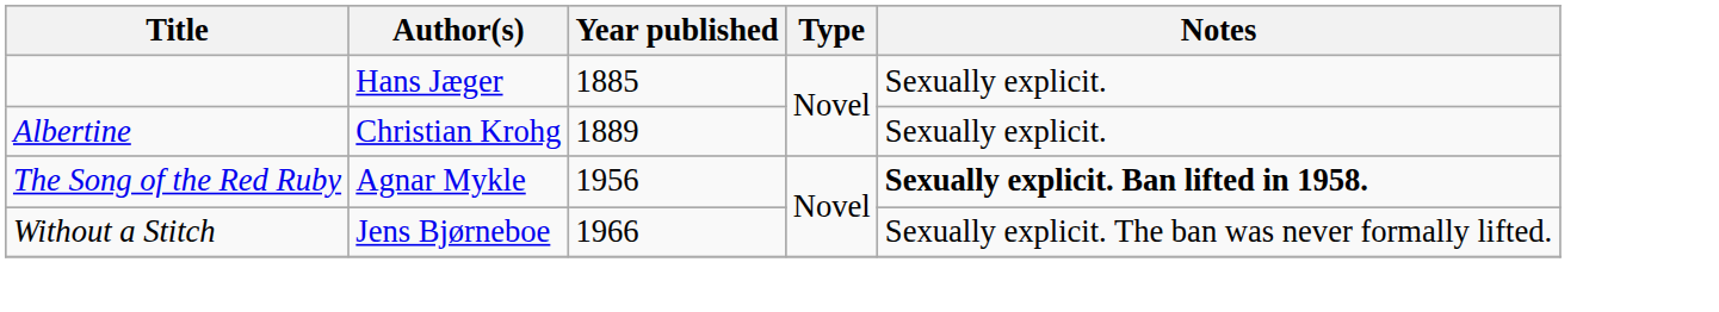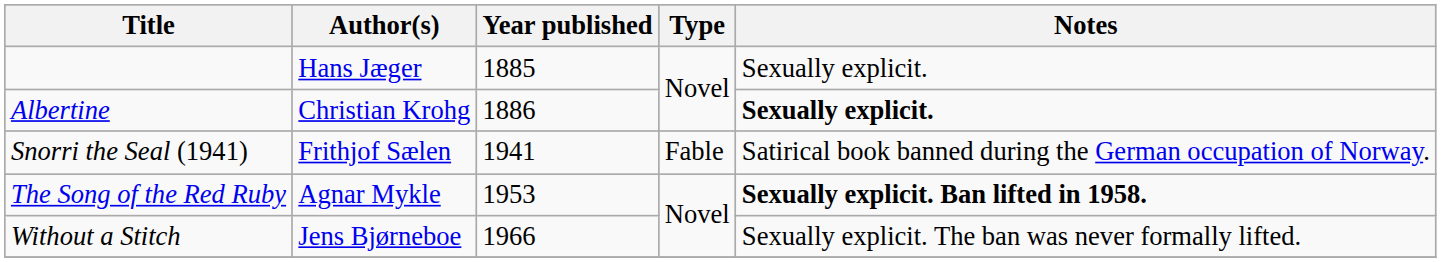Albertine | Year published: 1889 -> 1886
Albertine | Notes: normal -> bold
+ row: Snorri the Seal (1941) | Frithjof Sælen | 1941 | Fable | Satirical book banned during the German occupation of Norway.
The Song of the Red Ruby | Year published: 1956 -> 1953
